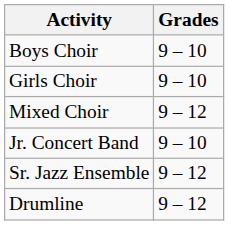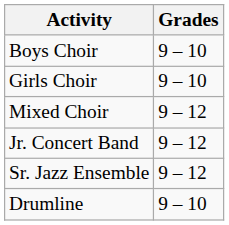Jr. Concert Band | Grades: 9 – 10 -> 9 – 12
Drumline | Grades: 9 – 12 -> 9 – 10
